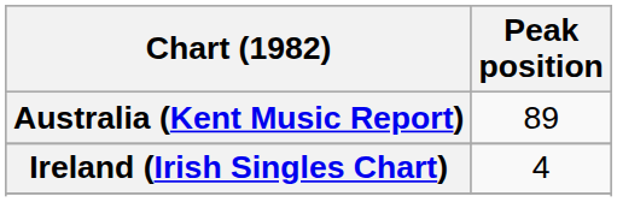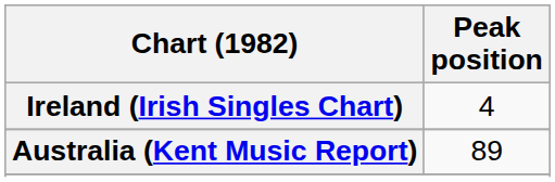rows swapped: Australia (Kent Music Report) <-> Ireland (Irish Singles Chart)
